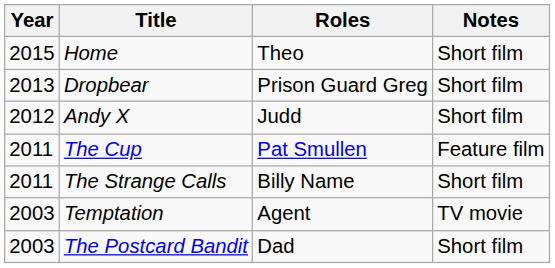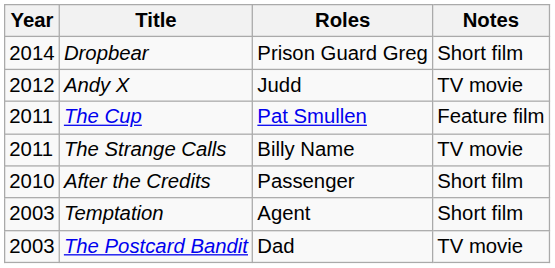- row: 2015 | Home | Theo | Short film
Dropbear | Year: 2013 -> 2014
Andy X | Notes: Short film -> TV movie
The Strange Calls | Notes: Short film -> TV movie
+ row: 2010 | After the Credits | Passenger | Short film
Temptation | Notes: TV movie -> Short film
The Postcard Bandit | Notes: Short film -> TV movie
